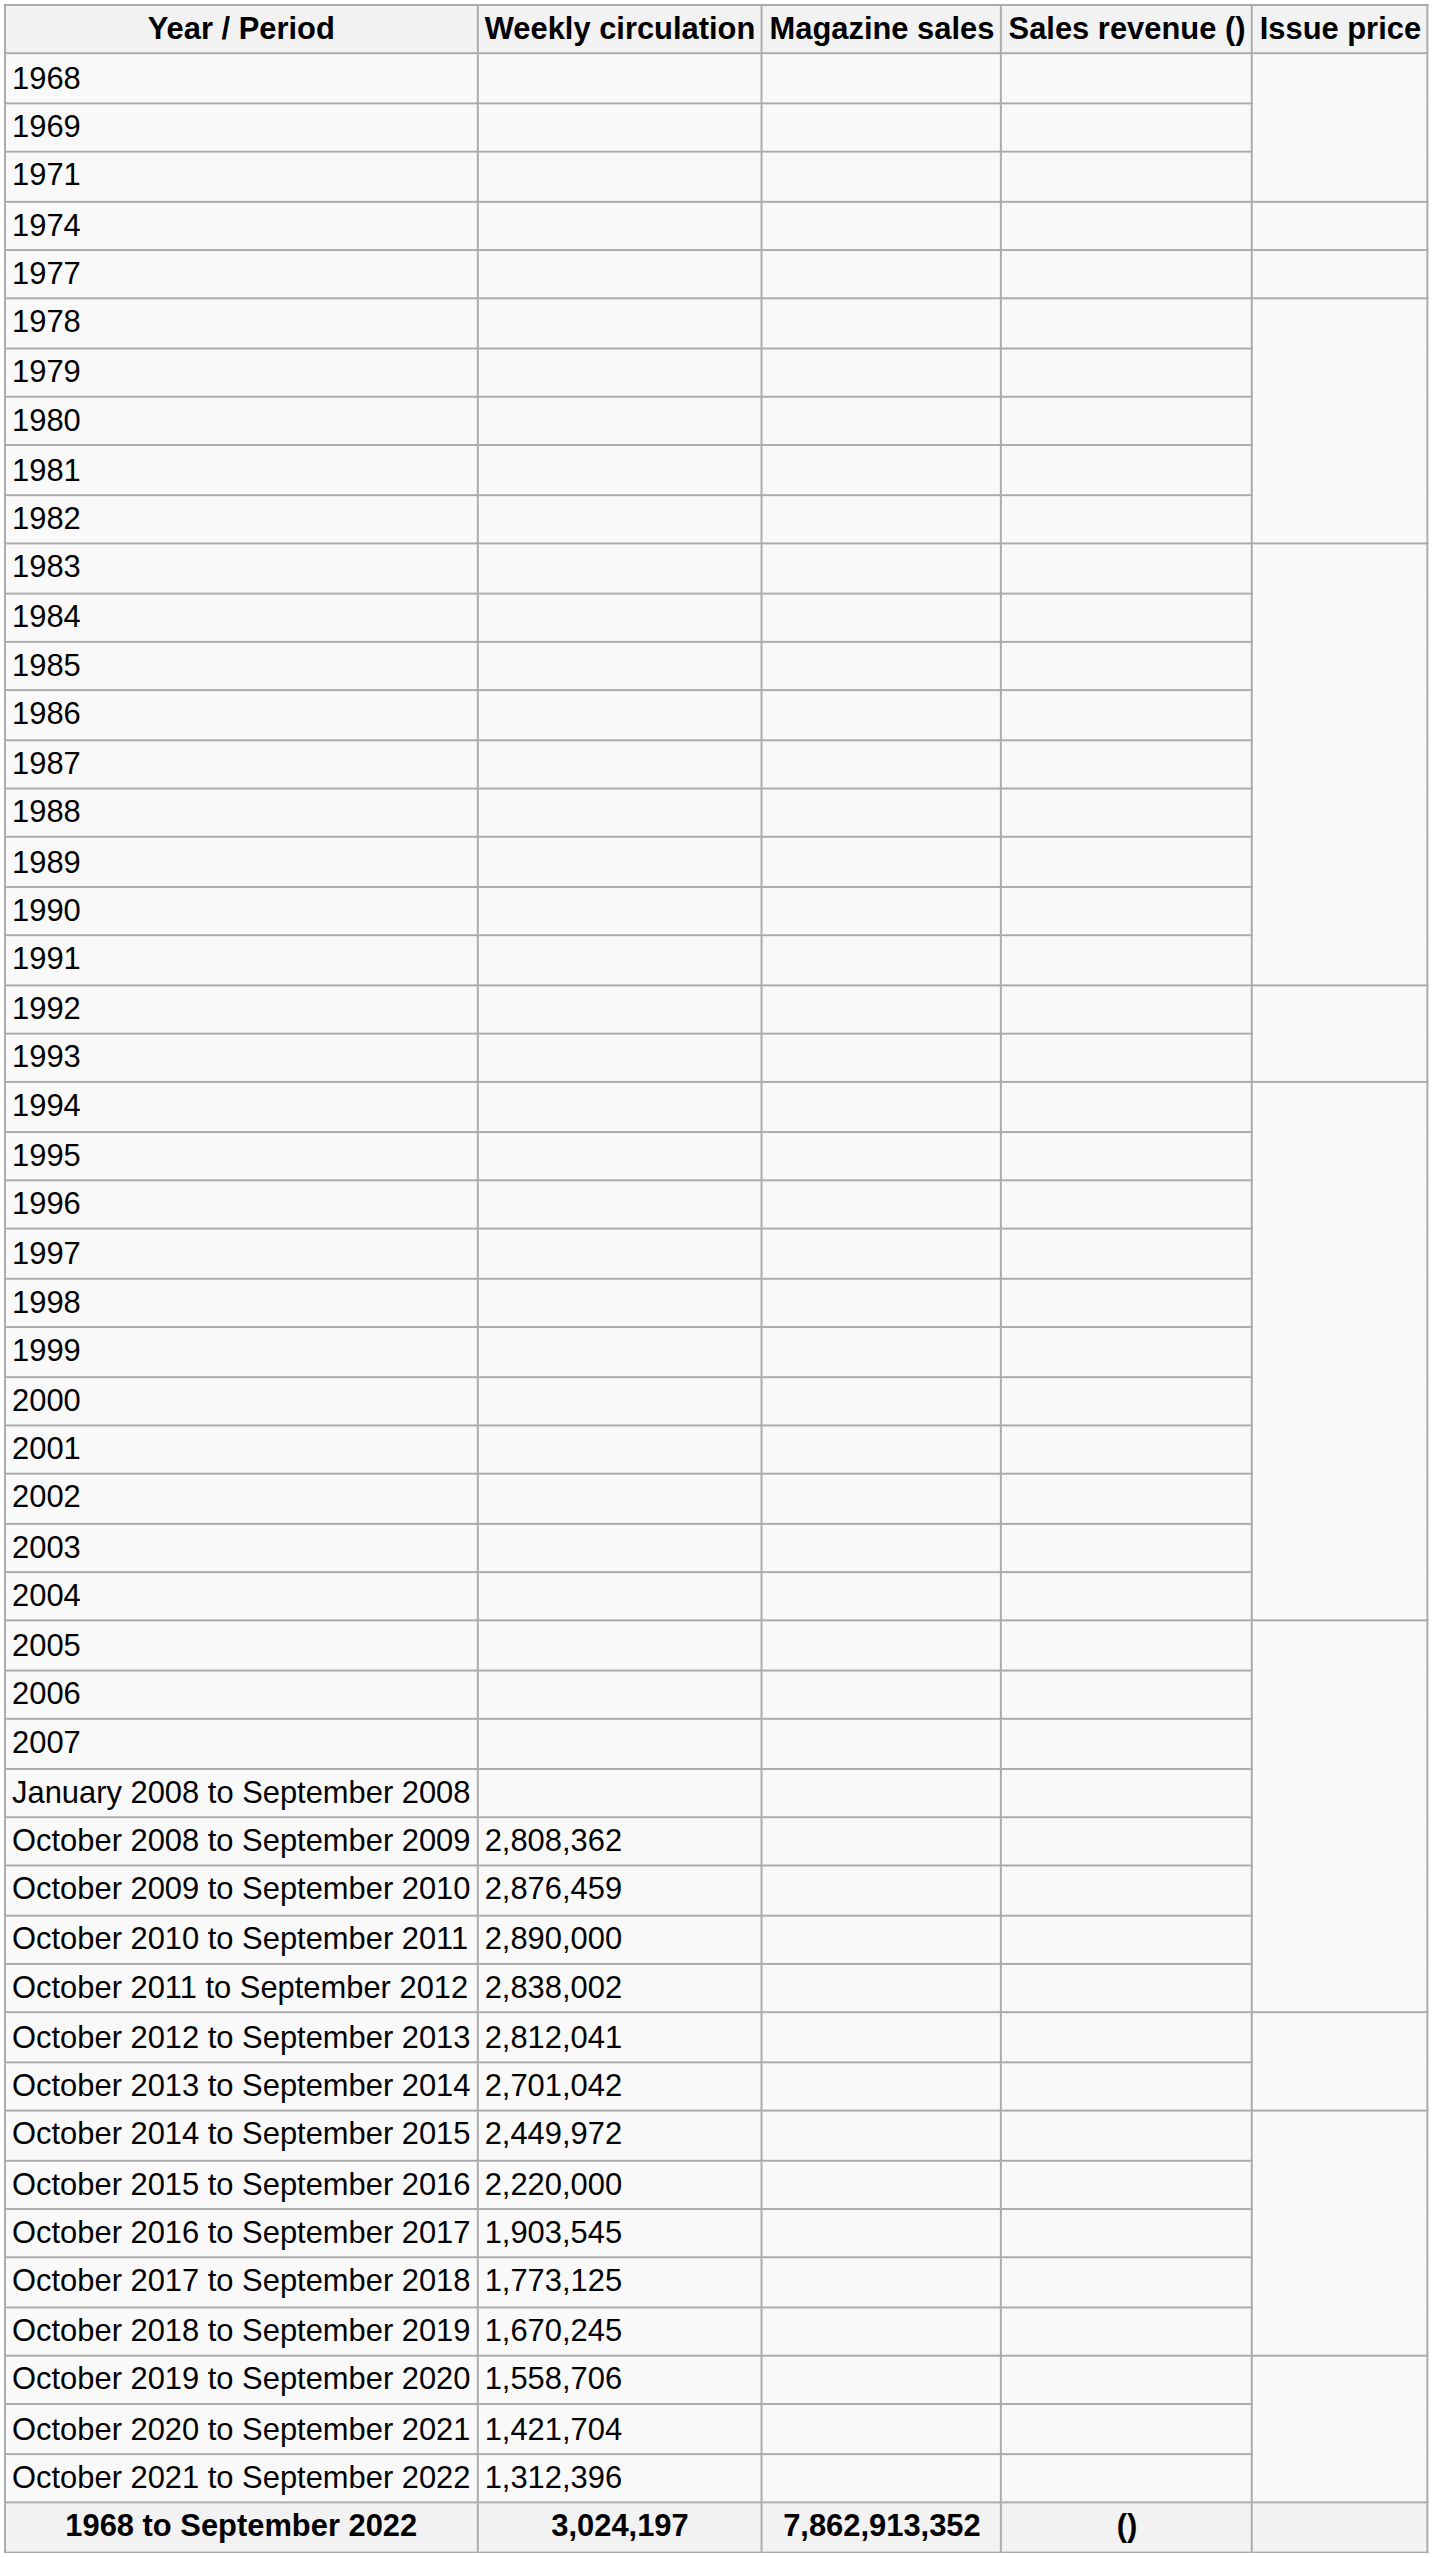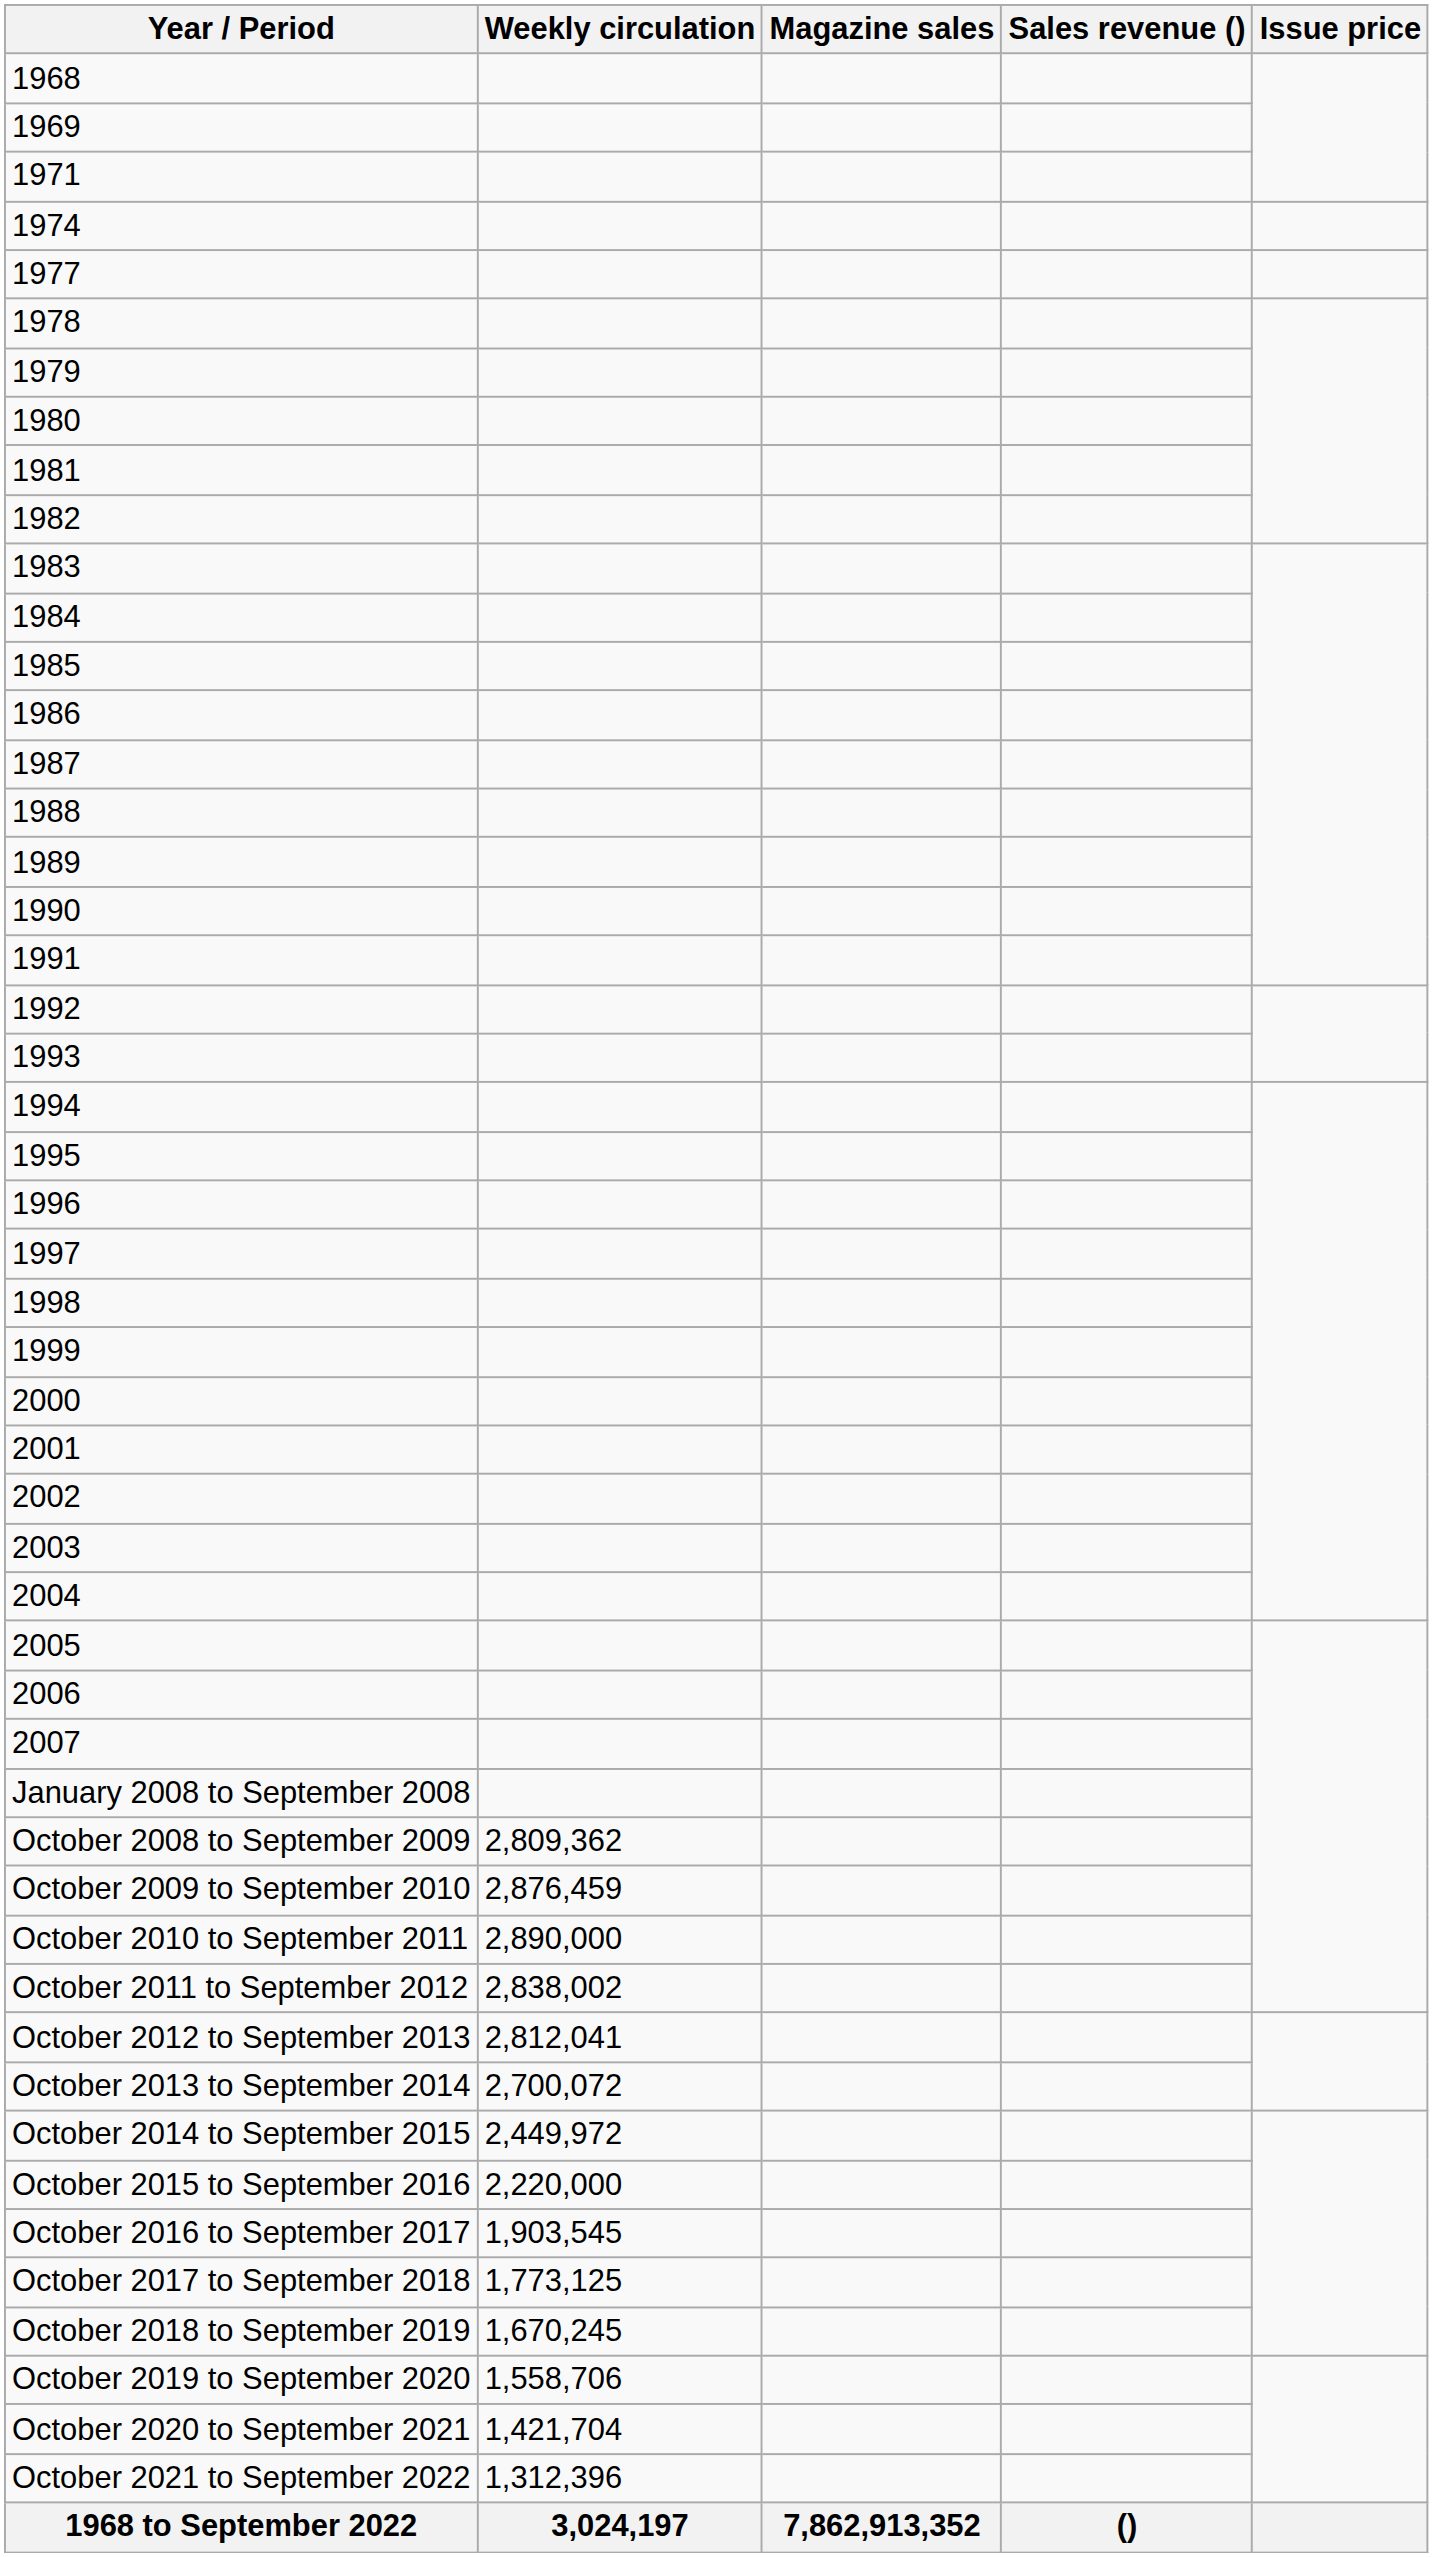October 2008 to September 2009 | Weekly circulation: 2,808,362 -> 2,809,362
October 2013 to September 2014 | Weekly circulation: 2,701,042 -> 2,700,072
